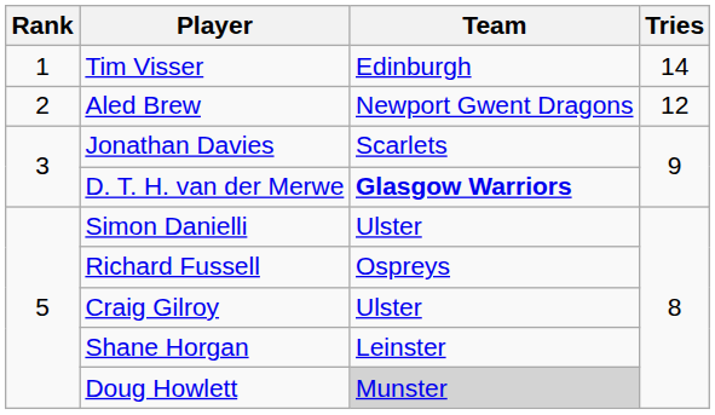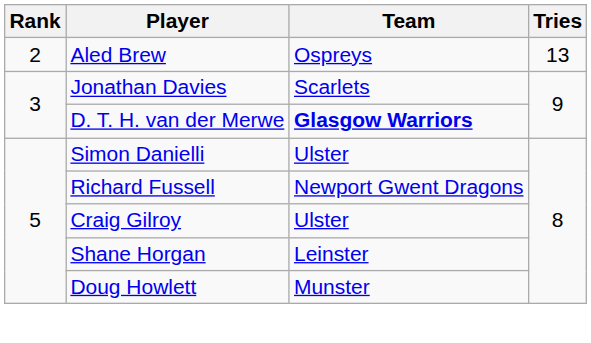- row: 1 | Tim Visser | Edinburgh | 14
Aled Brew | Team: Newport Gwent Dragons -> Ospreys
Aled Brew | Tries: 12 -> 13
Richard Fussell | Team: Ospreys -> Newport Gwent Dragons
Doug Howlett | Team: lightgrey background -> no background
